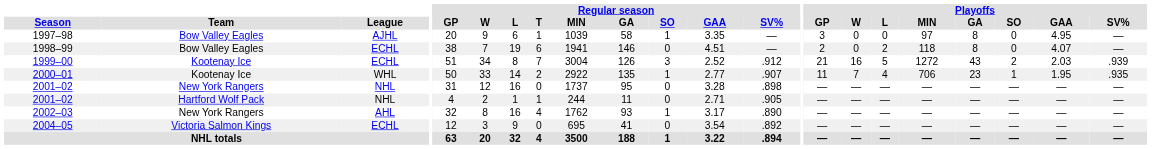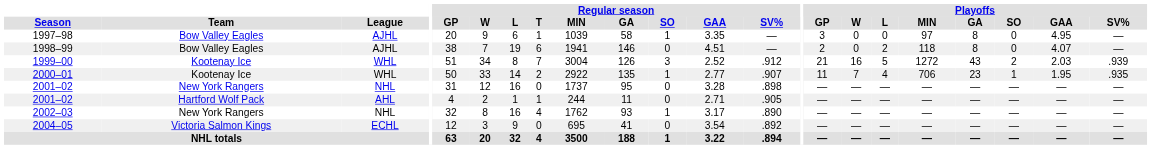1998–99 | League: ECHL -> AJHL
1999–00 | League: ECHL -> WHL
2001–02 / Hartford Wolf Pack | League: NHL -> AHL
2002–03 | League: AHL -> NHL
